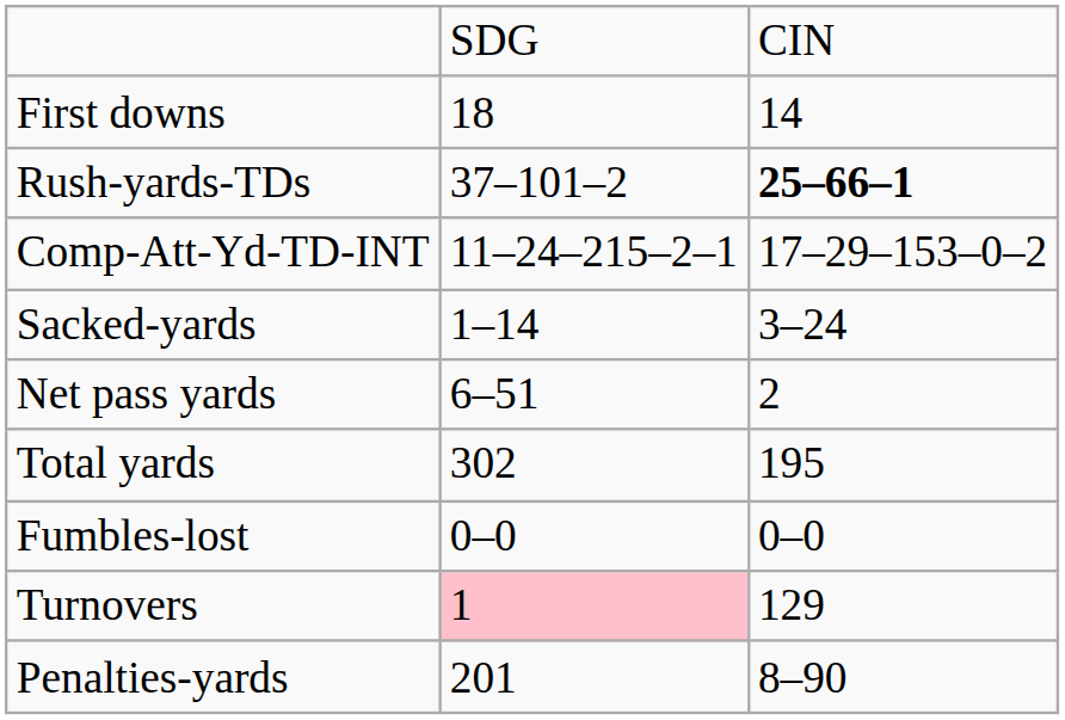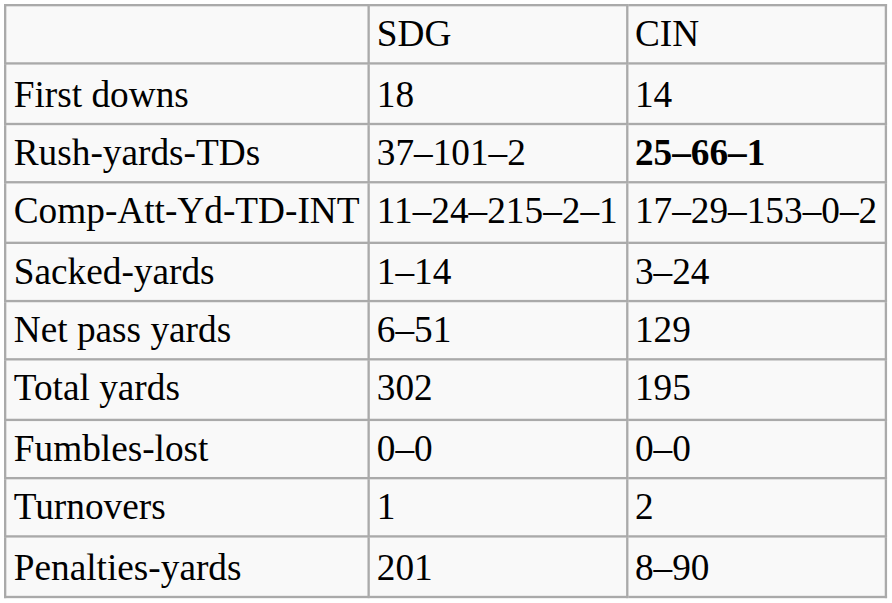Net pass yards | column 3: 2 -> 129
Turnovers | column 2: pink background -> no background
Turnovers | column 3: 129 -> 2
